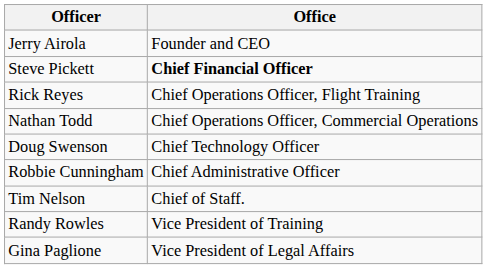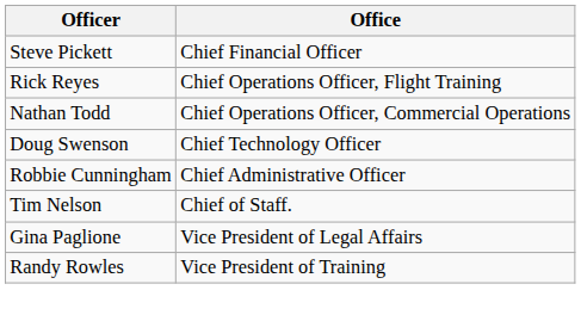- row: Jerry Airola | Founder and CEO
Steve Pickett | Office: bold -> normal
rows swapped: Gina Paglione <-> Randy Rowles
